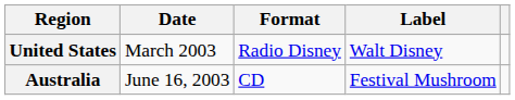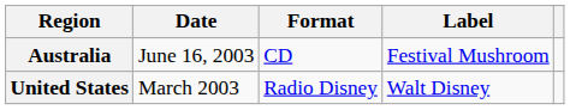rows swapped: United States <-> Australia
